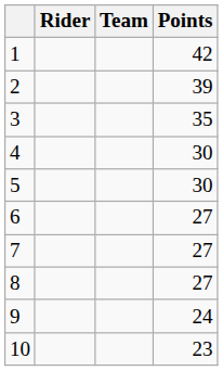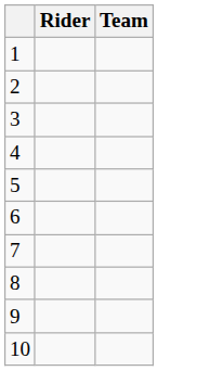- column: Points | 42 | 39 | 35 | 30 | 30 | 27 | 27 | 27 | 24 | 23
